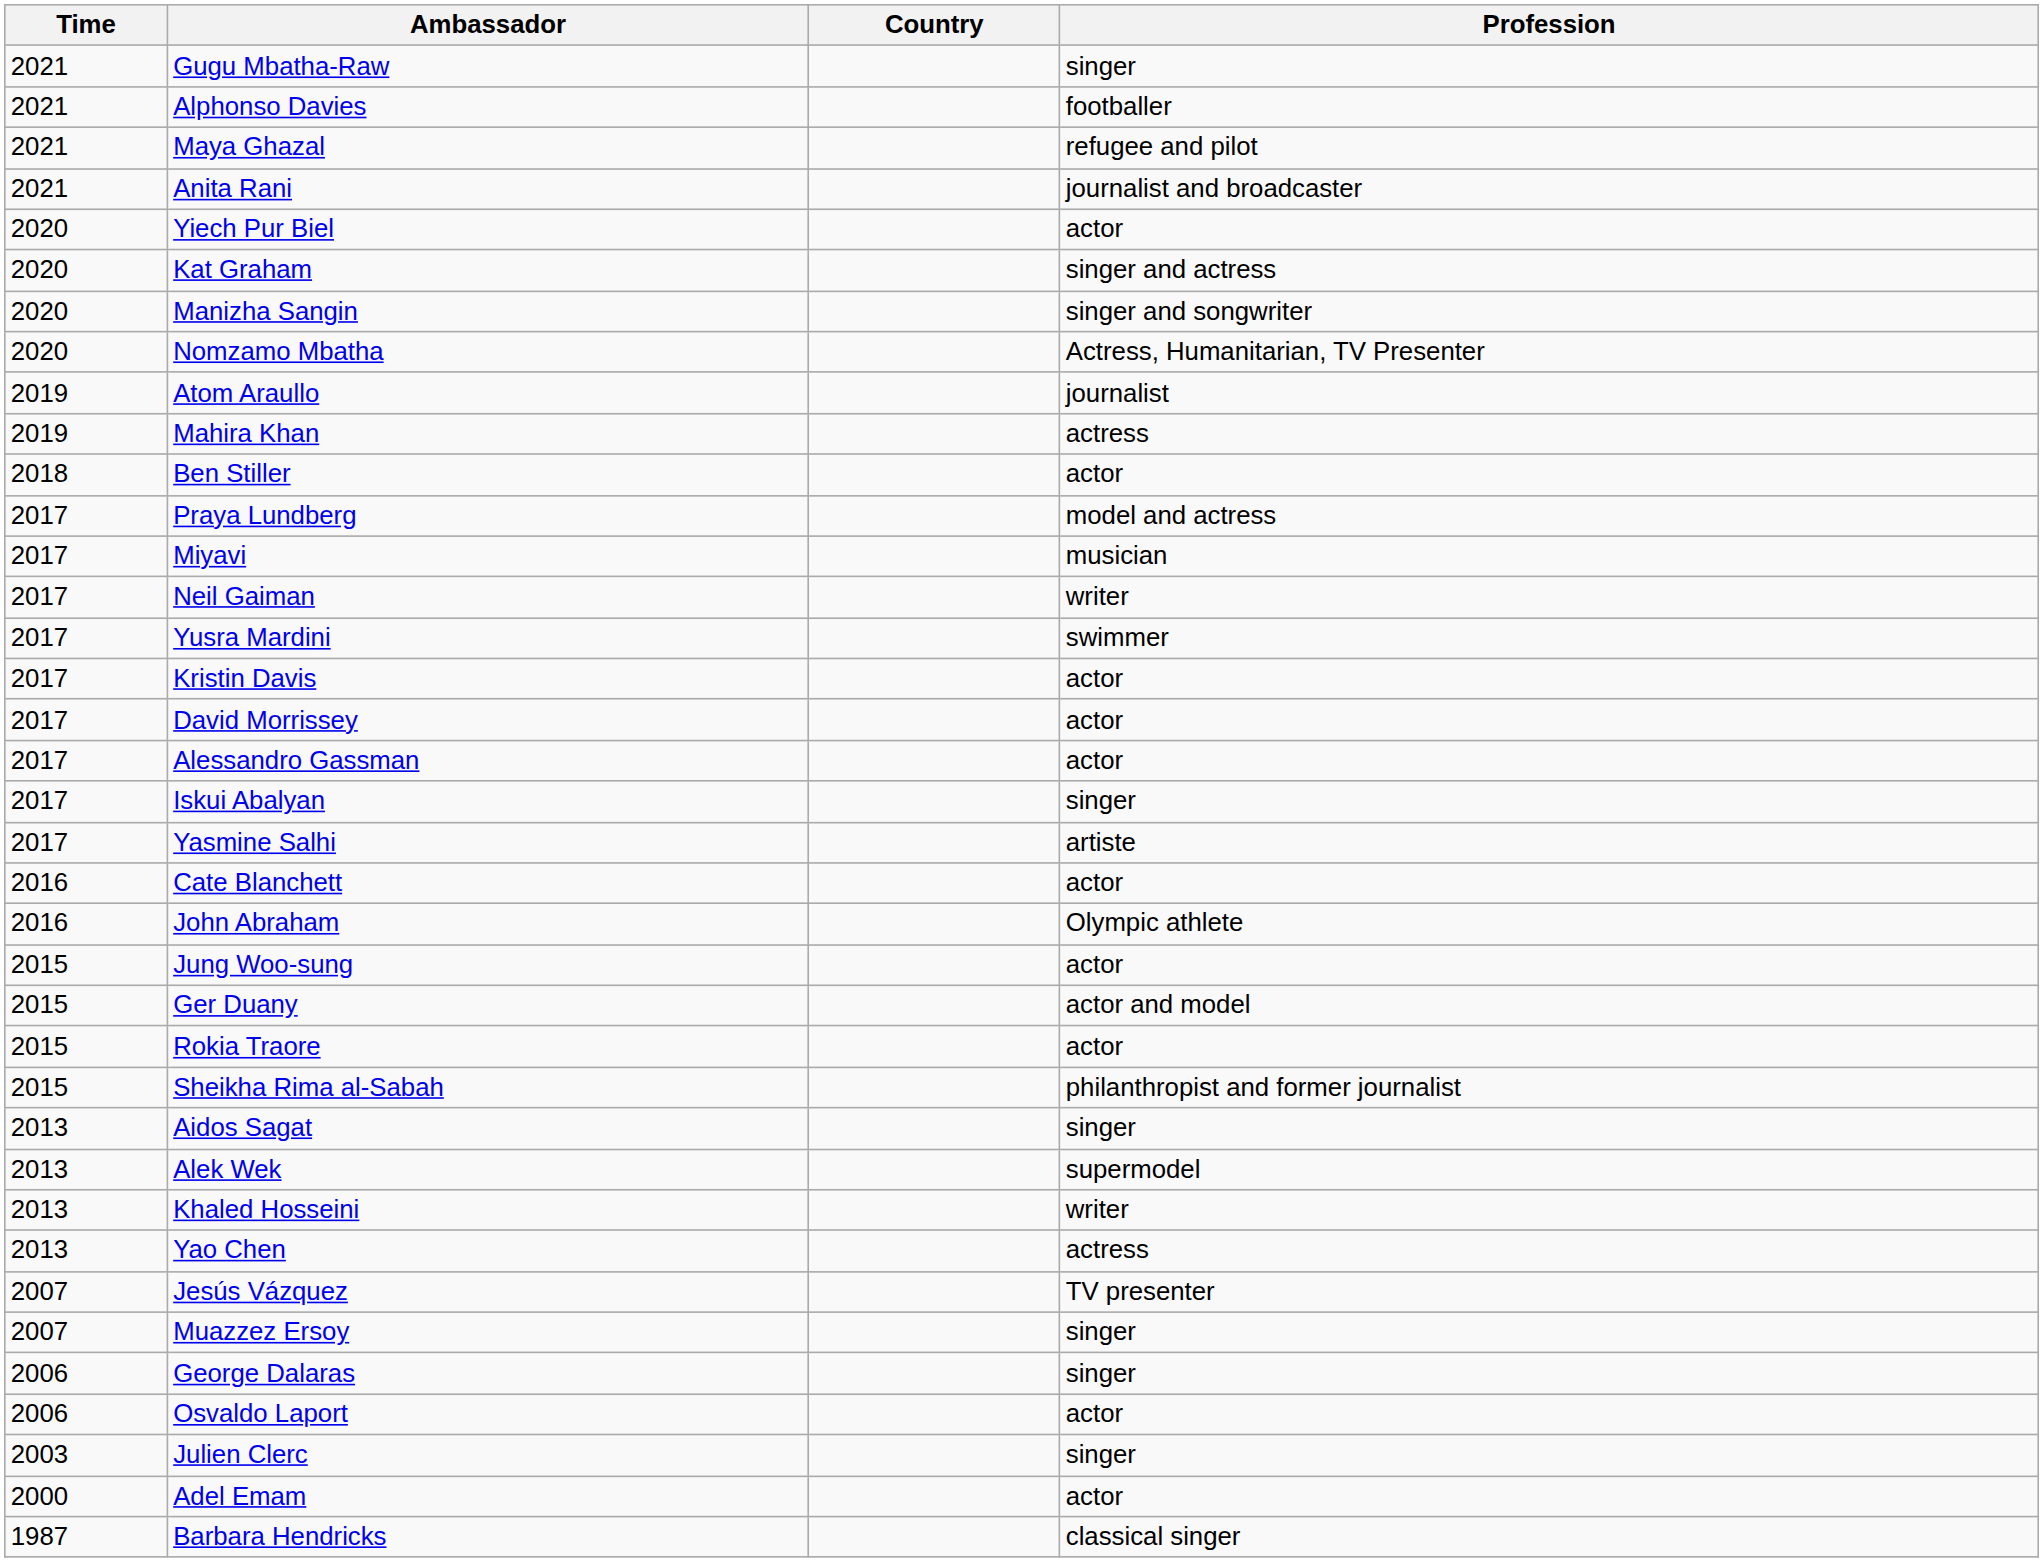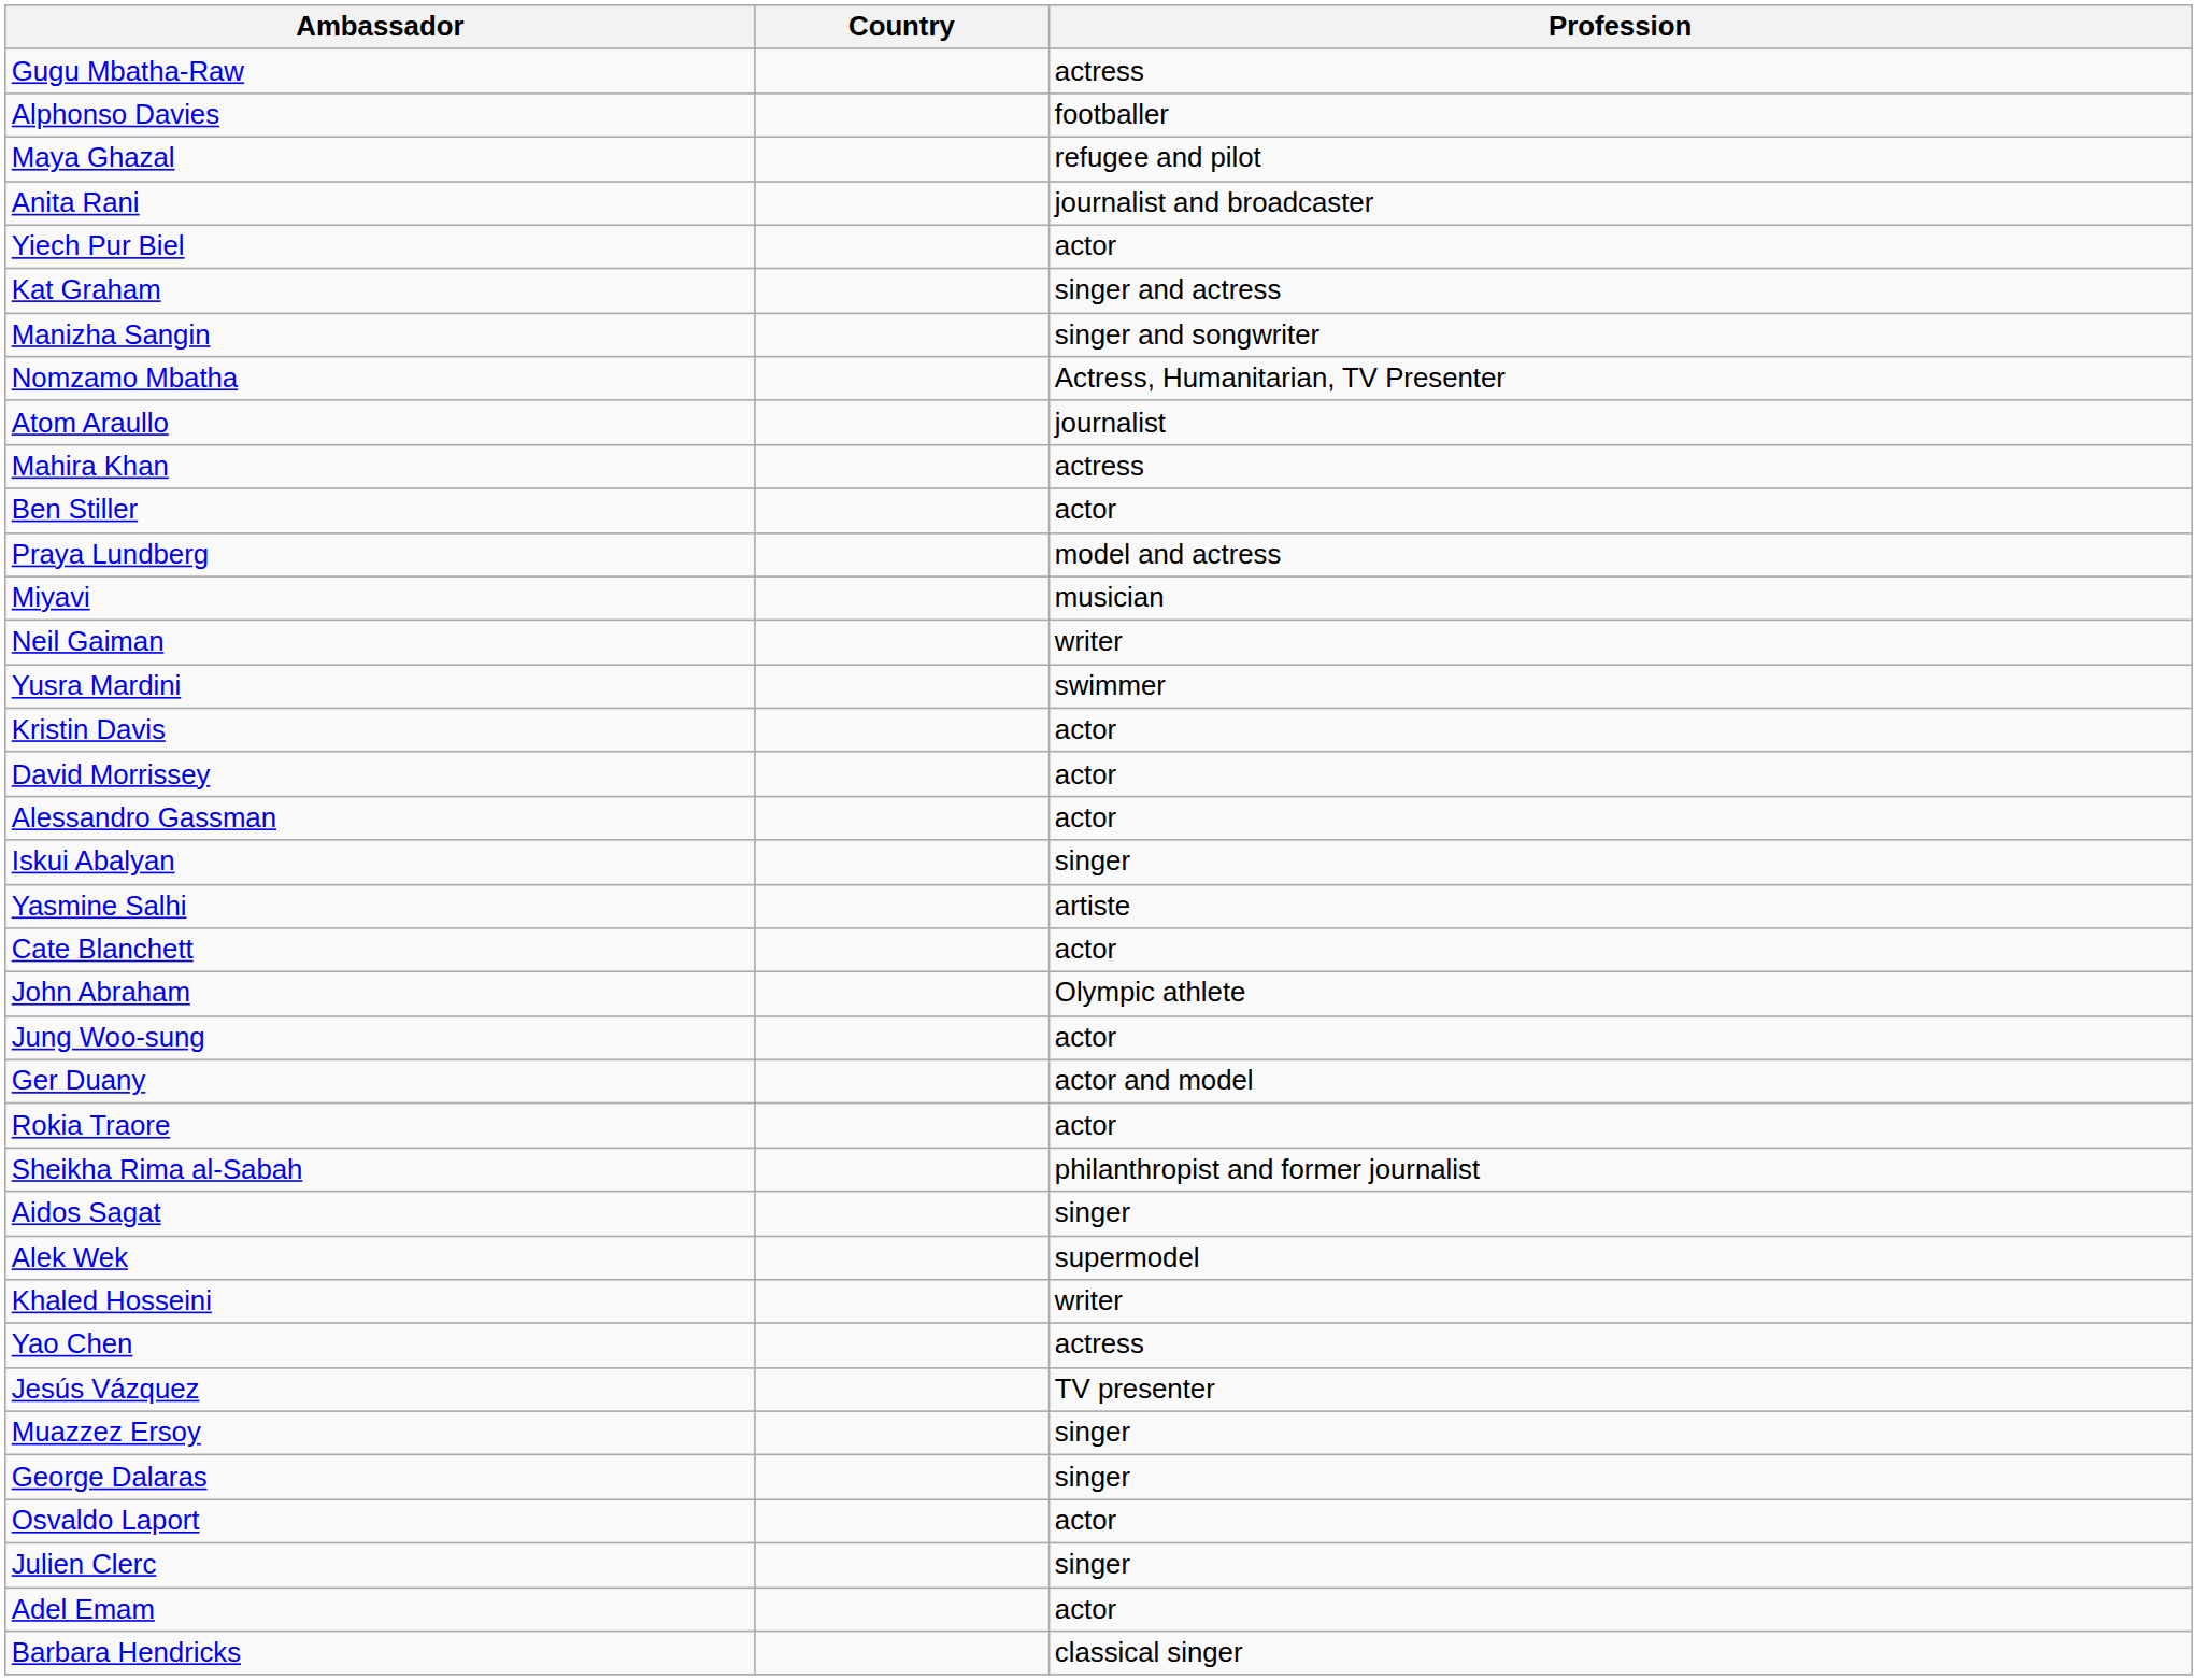- column: Time | 2021 | 2021 | 2021 | 2021 | 2020 | 2020 | 2020 | 2020 | 2019 | 2019 | 2018 | 2017 | 2017 | 2017 | 2017 | 2017 | 2017 | 2017 | 2017 | 2017 | 2016 | 2016 | 2015 | 2015 | 2015 | 2015 | 2013 | 2013 | 2013 | 2013 | 2007 | 2007 | 2006 | 2006 | 2003 | 2000 | 1987
Gugu Mbatha-Raw | Profession: singer -> actress
